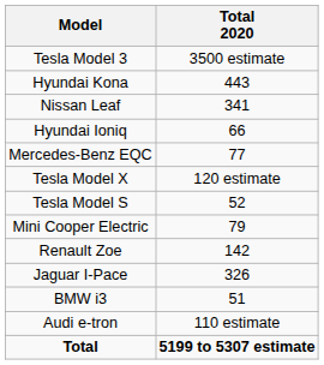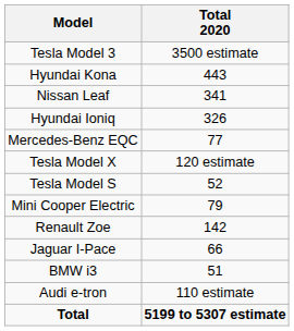Hyundai Ioniq | Total 2020: 66 -> 326
Jaguar I-Pace | Total 2020: 326 -> 66
